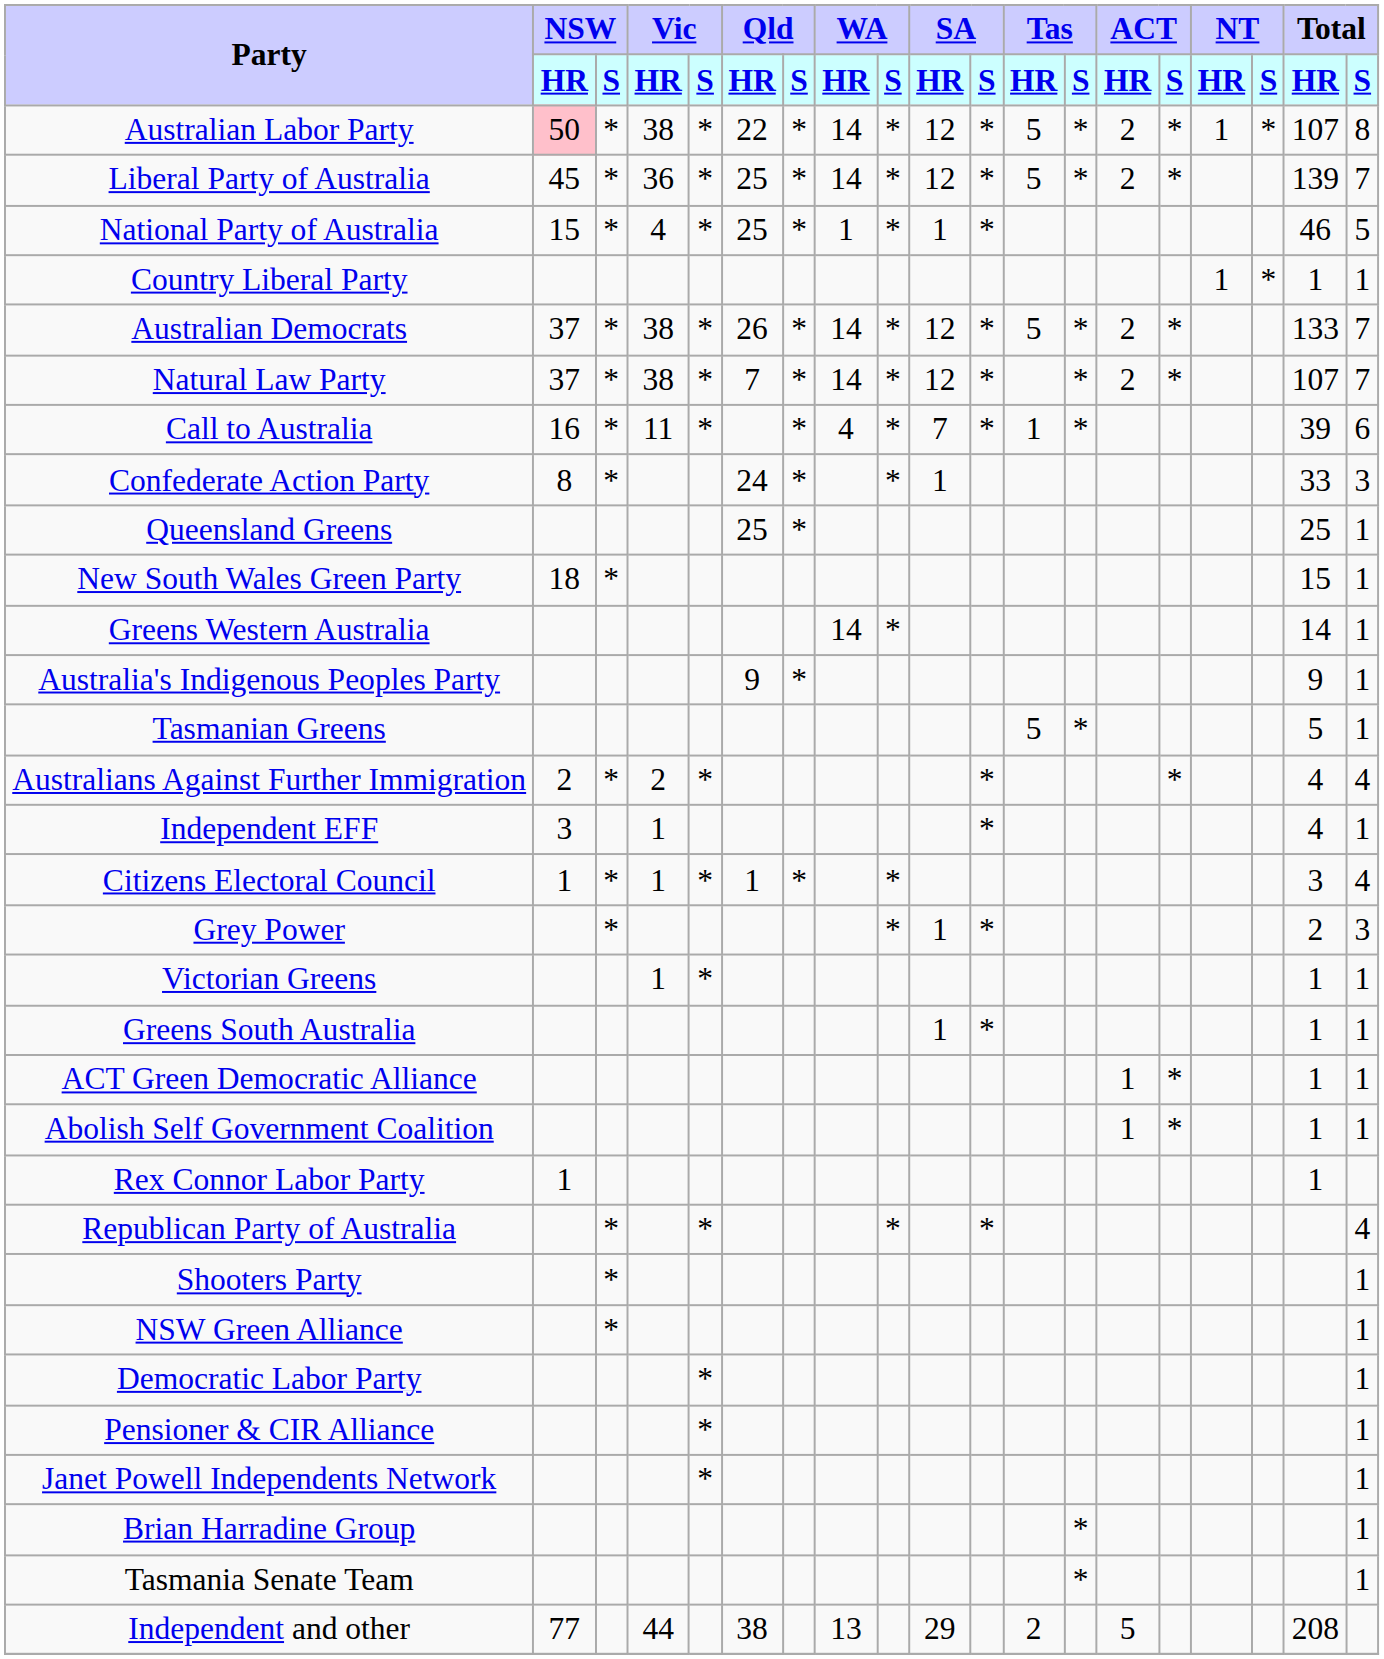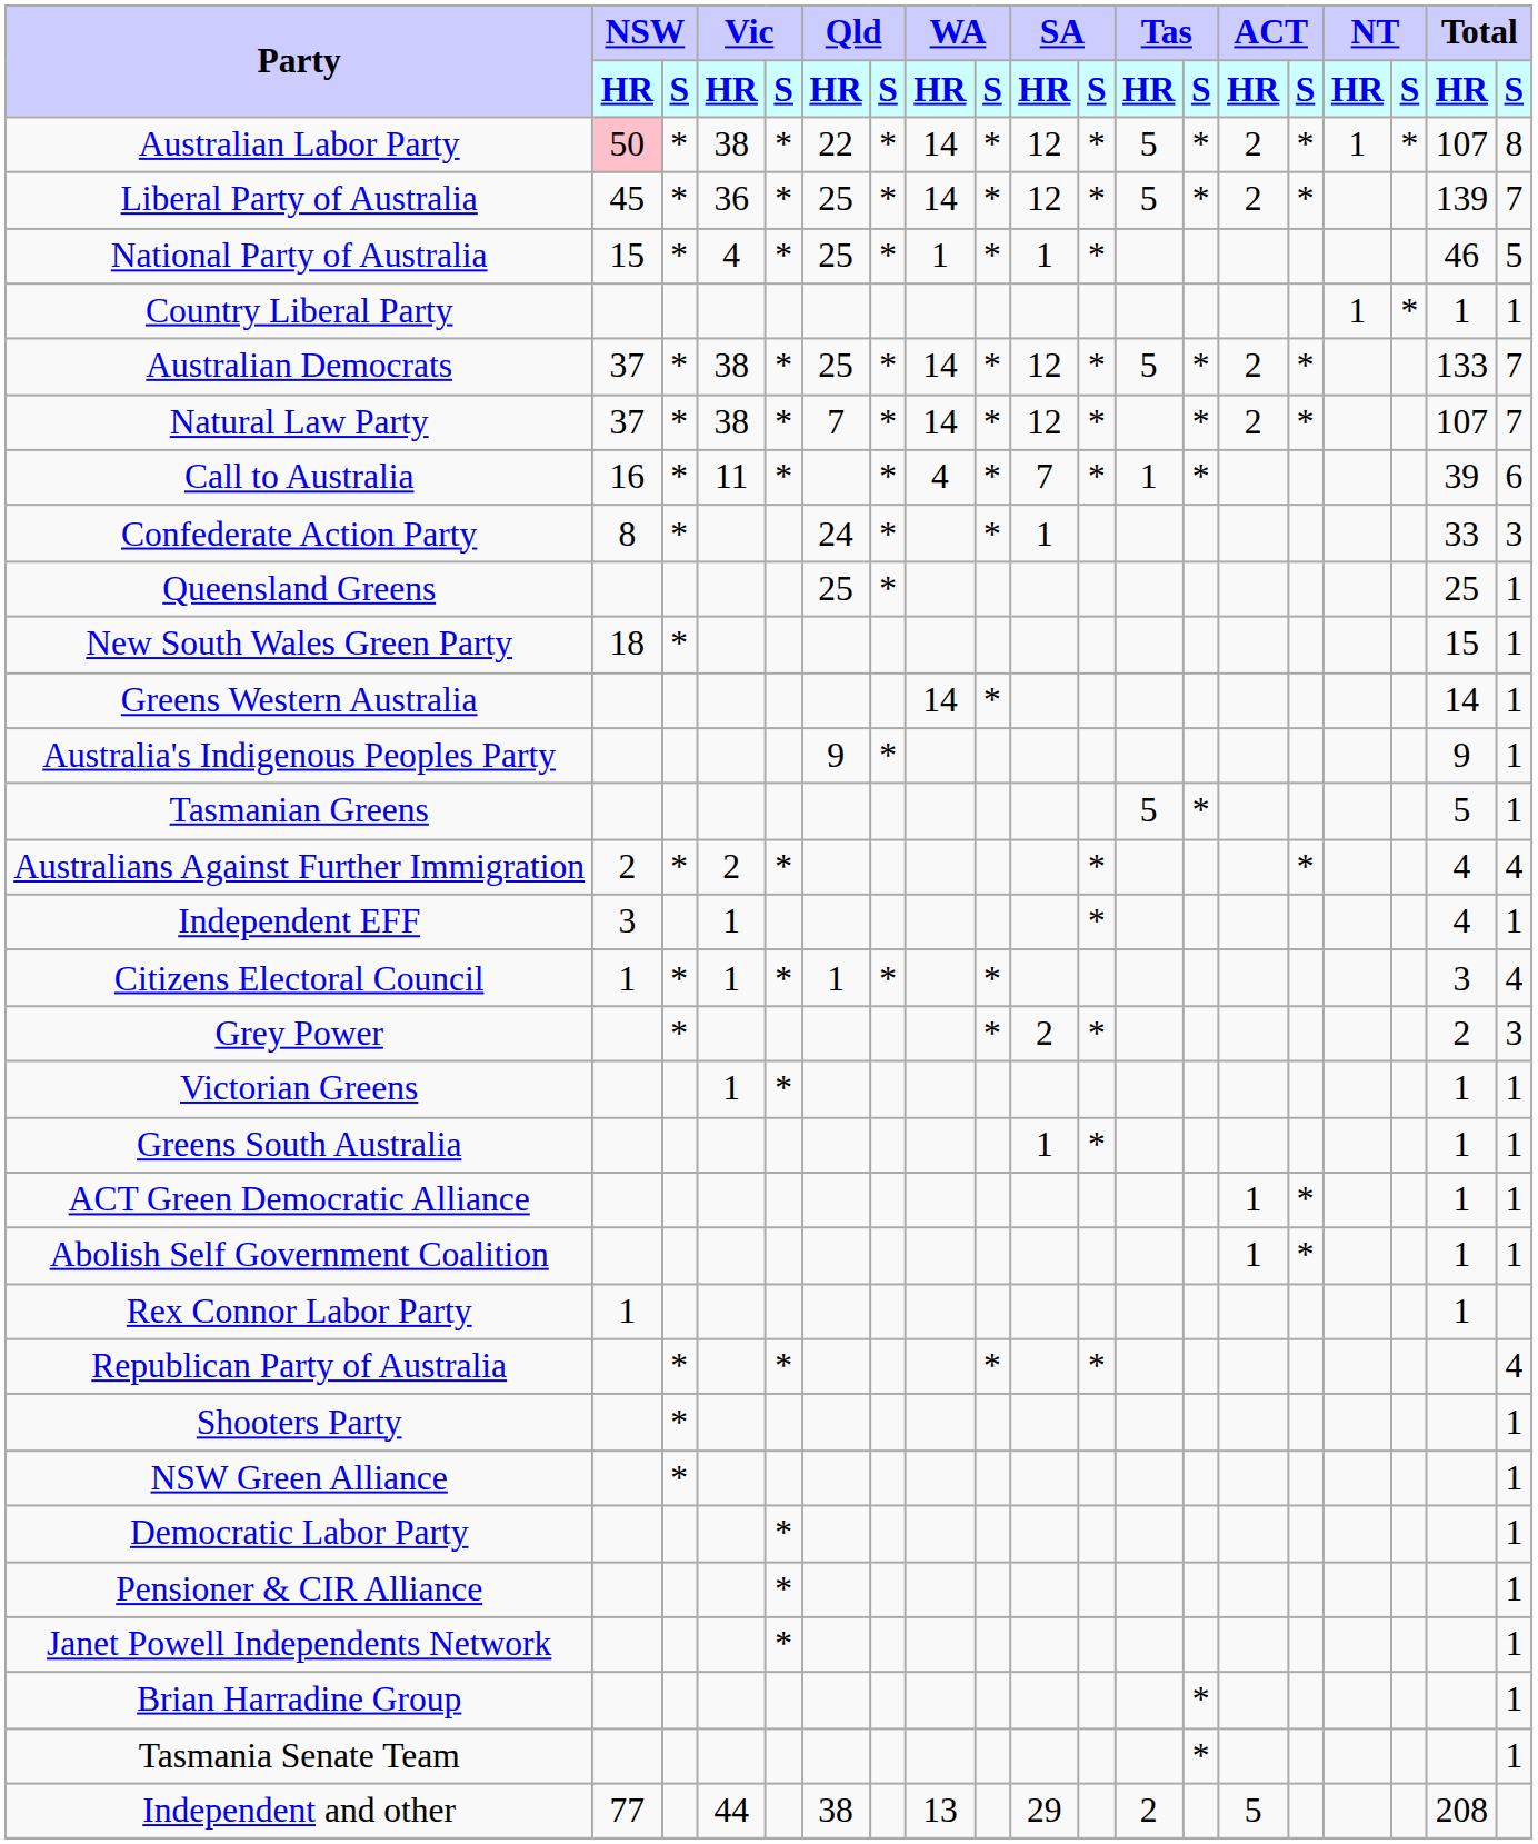Australian Democrats | Qld / HR: 26 -> 25
Grey Power | SA / HR: 1 -> 2
